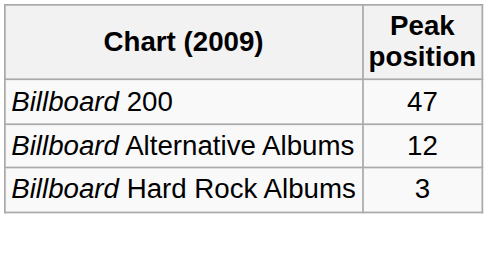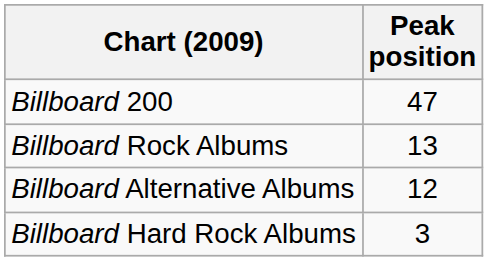+ row: Billboard Rock Albums | 13
